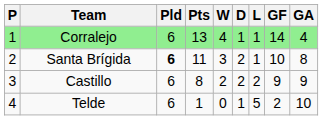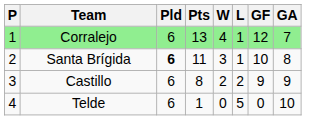- column: D | 1 | 2 | 2 | 1
Corralejo | GF: 14 -> 12
Corralejo | GA: 4 -> 7
Telde | GF: 2 -> 0
